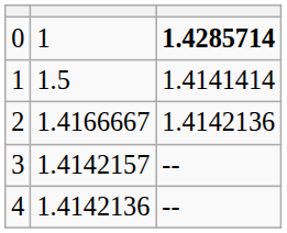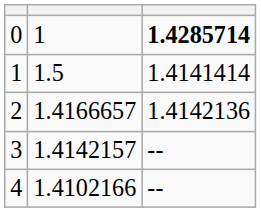2 | column 2: 1.4166667 -> 1.4166657
4 | column 2: 1.4142136 -> 1.4102166
